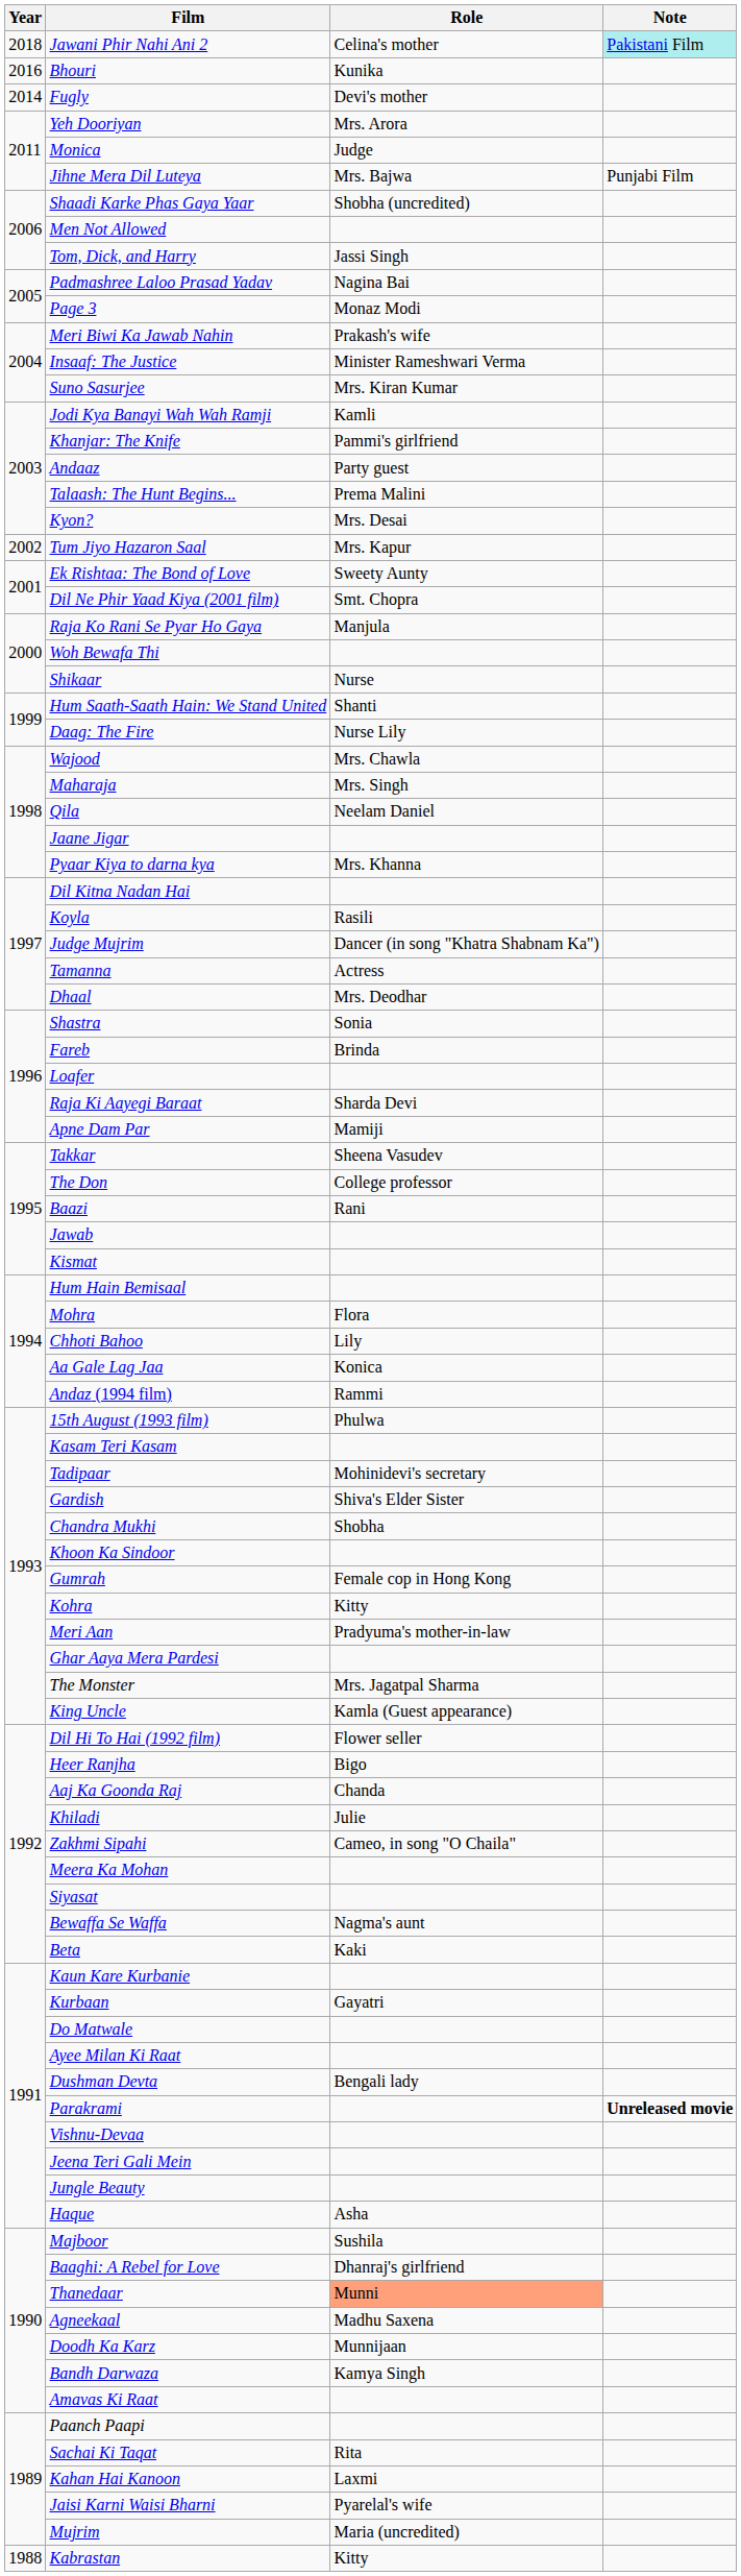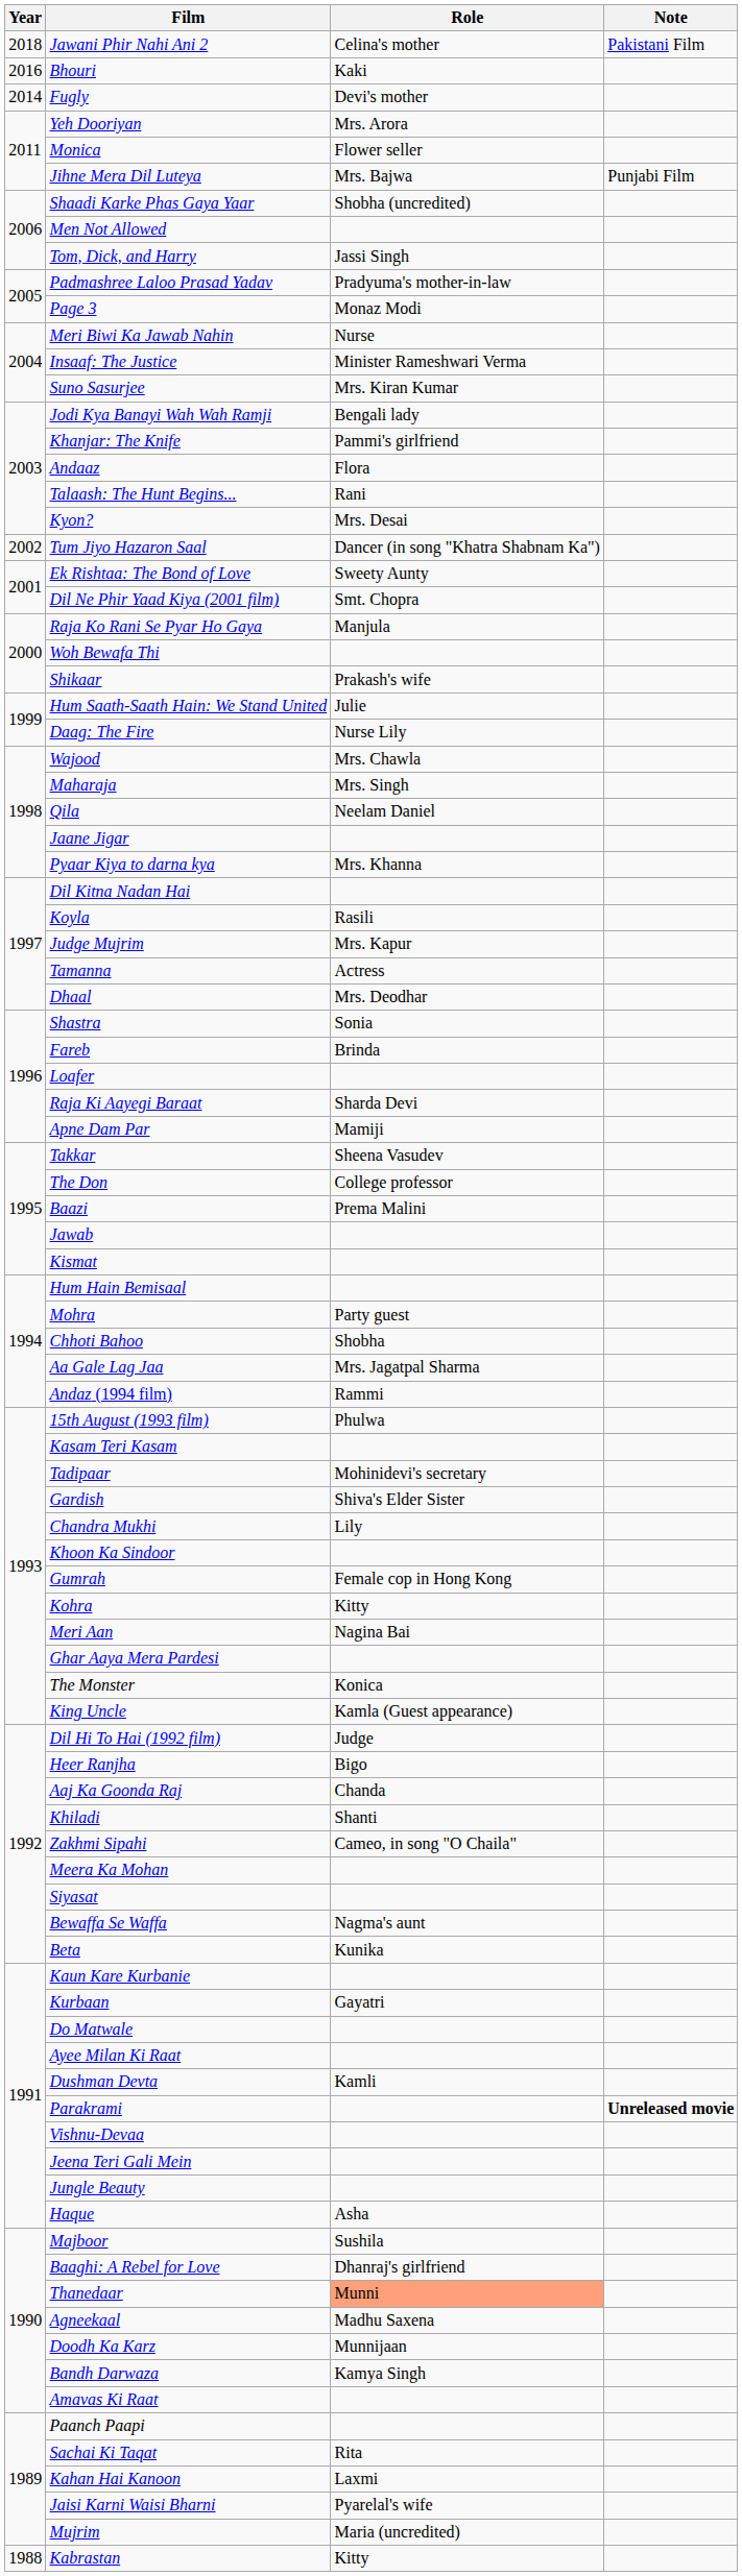Jawani Phir Nahi Ani 2 | Note: paleturquoise background -> no background
Bhouri | Role: Kunika -> Kaki
Monica | Role: Judge -> Flower seller
Padmashree Laloo Prasad Yadav | Role: Nagina Bai -> Pradyuma's mother-in-law
Meri Biwi Ka Jawab Nahin | Role: Prakash's wife -> Nurse
Jodi Kya Banayi Wah Wah Ramji | Role: Kamli -> Bengali lady
Andaaz | Role: Party guest -> Flora
Talaash: The Hunt Begins... | Role: Prema Malini -> Rani
Tum Jiyo Hazaron Saal | Role: Mrs. Kapur -> Dancer (in song "Khatra Shabnam Ka")
Shikaar | Role: Nurse -> Prakash's wife
Hum Saath-Saath Hain: We Stand United | Role: Shanti -> Julie
Judge Mujrim | Role: Dancer (in song "Khatra Shabnam Ka") -> Mrs. Kapur
Baazi | Role: Rani -> Prema Malini
Mohra | Role: Flora -> Party guest
Chhoti Bahoo | Role: Lily -> Shobha
Aa Gale Lag Jaa | Role: Konica -> Mrs. Jagatpal Sharma
Chandra Mukhi | Role: Shobha -> Lily
Meri Aan | Role: Pradyuma's mother-in-law -> Nagina Bai
The Monster | Role: Mrs. Jagatpal Sharma -> Konica
Dil Hi To Hai (1992 film) | Role: Flower seller -> Judge
Khiladi | Role: Julie -> Shanti
Beta | Role: Kaki -> Kunika
Dushman Devta | Role: Bengali lady -> Kamli
